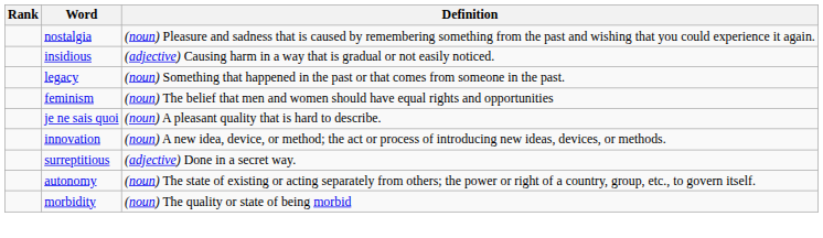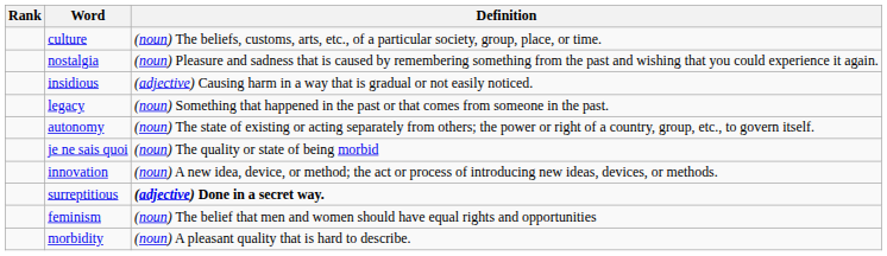+ row: culture | (noun) The beliefs, customs, arts, etc., of a particular society, group, place, or time.
rows swapped: feminism <-> autonomy
je ne sais quoi | Definition: (noun) A pleasant quality that is hard to describe. -> (noun) The quality or state of being morbid
surreptitious | Definition: normal -> bold
morbidity | Definition: (noun) The quality or state of being morbid -> (noun) A pleasant quality that is hard to describe.
